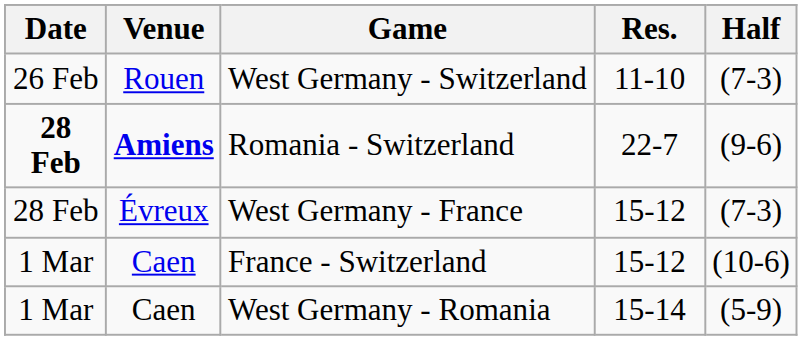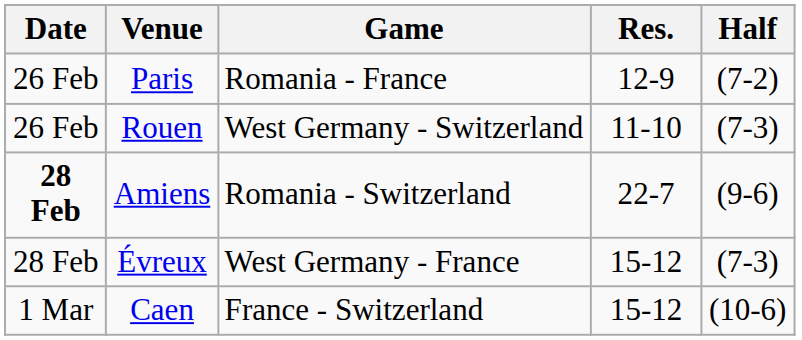+ row: 26 Feb | Paris | Romania - France | 12-9 | (7-2)
Romania - Switzerland | Venue: bold -> normal
- row: 1 Mar | Caen | West Germany - Romania | 15-14 | (5-9)
